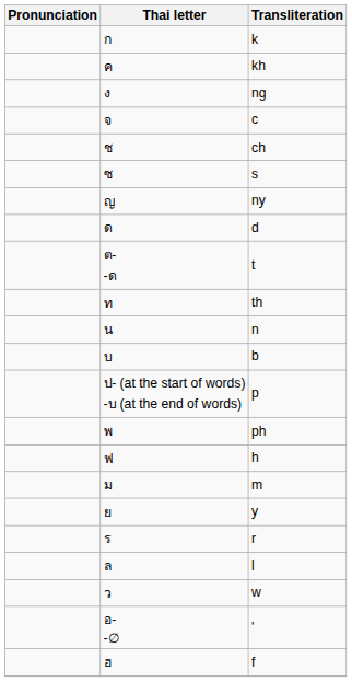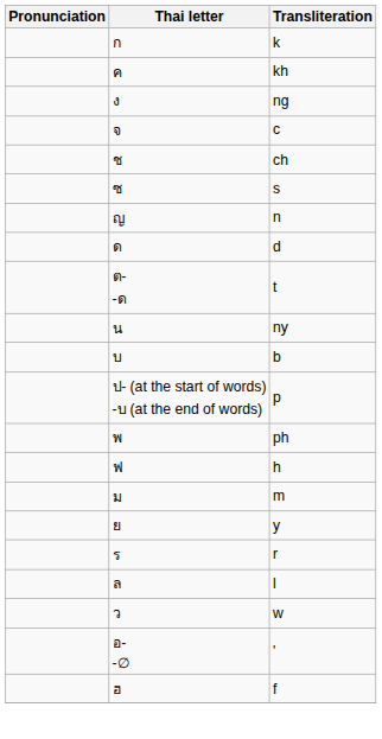ญ | Transliteration: ny -> n
- row: ท | th
น | Transliteration: n -> ny
